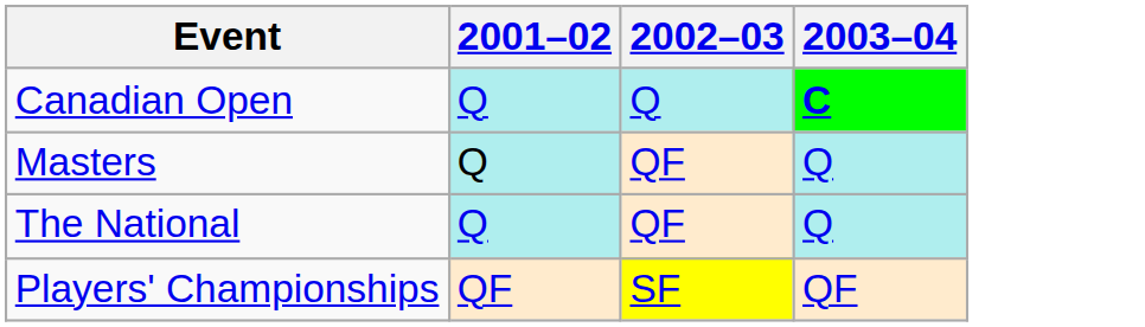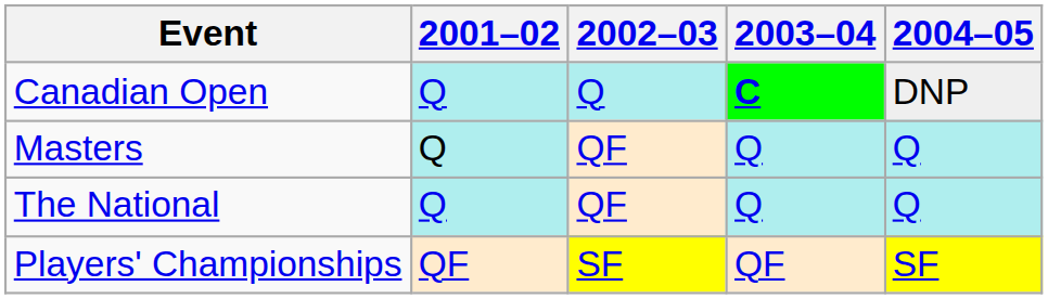+ column: 2004–05 | DNP | Q | Q | SF
